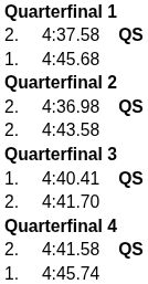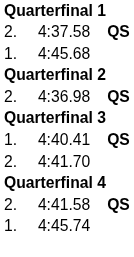- row: 2. | 4:43.58
